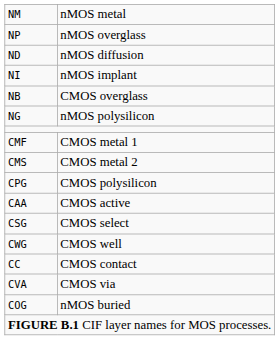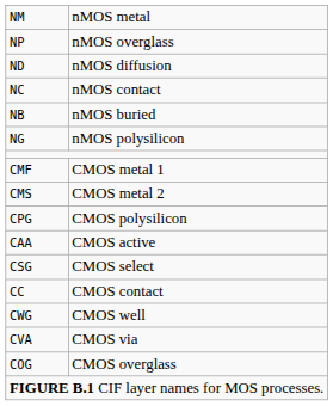+ row: NC | nMOS contact
- row: NI | nMOS implant
NB | column 2: CMOS overglass -> nMOS buried
rows swapped: CWG <-> CC
COG | column 2: nMOS buried -> CMOS overglass
